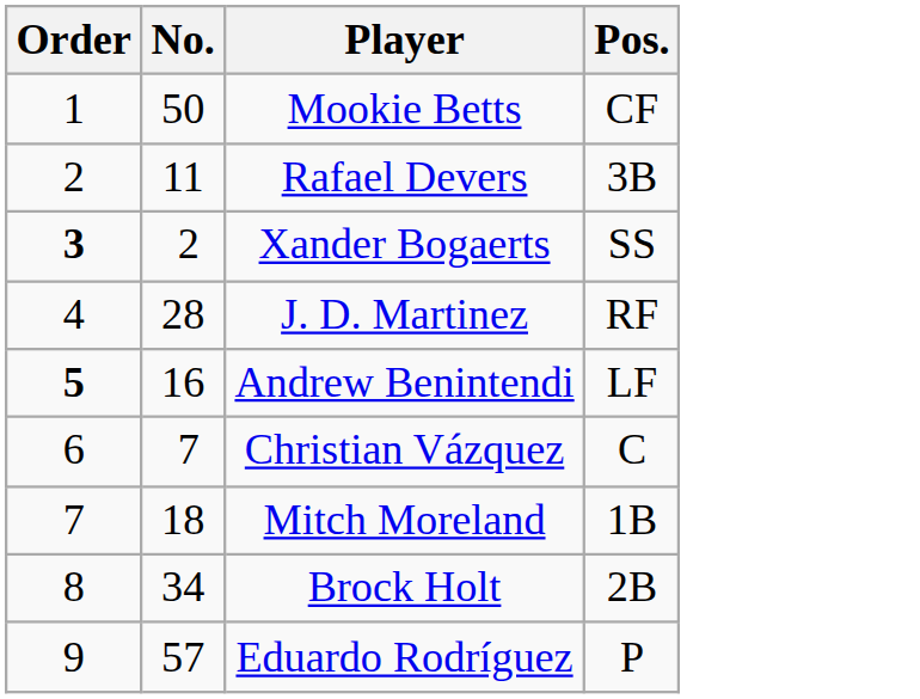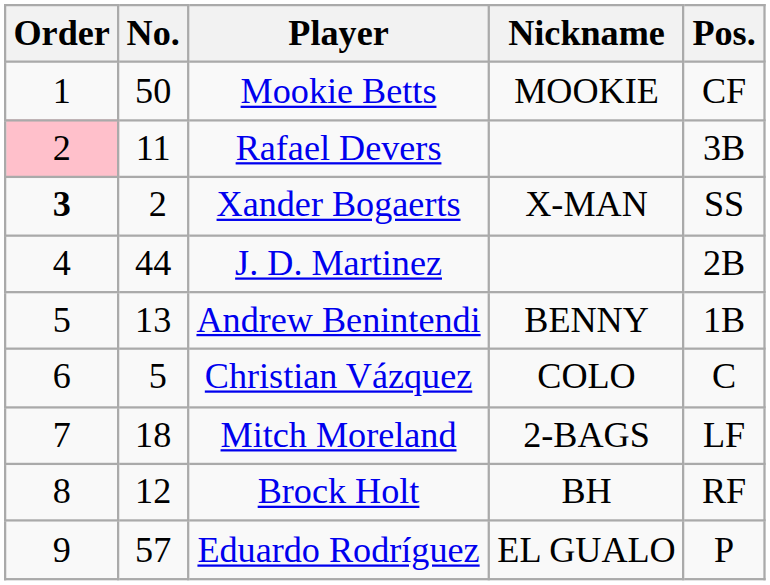+ column: Nickname | MOOKIE | X-MAN | BENNY | COLO | 2-BAGS | BH | EL GUALO
Rafael Devers | Order: no background -> pink background
J. D. Martinez | No.: 28 -> 44
J. D. Martinez | Pos.: RF -> 2B
Andrew Benintendi | Order: bold -> normal
Andrew Benintendi | No.: 16 -> 13
Andrew Benintendi | Pos.: LF -> 1B
Christian Vázquez | No.: 7 -> 5
Mitch Moreland | Pos.: 1B -> LF
Brock Holt | No.: 34 -> 12
Brock Holt | Pos.: 2B -> RF
